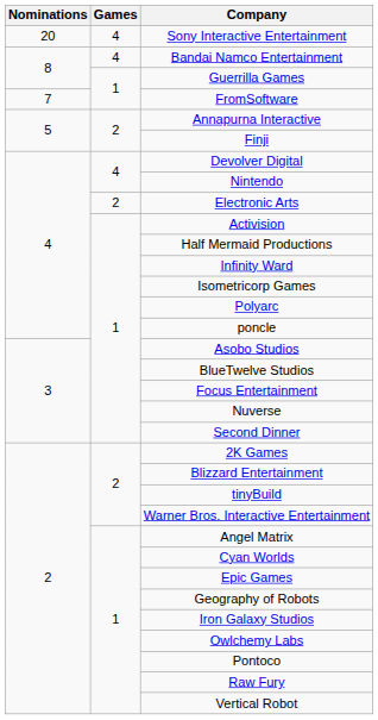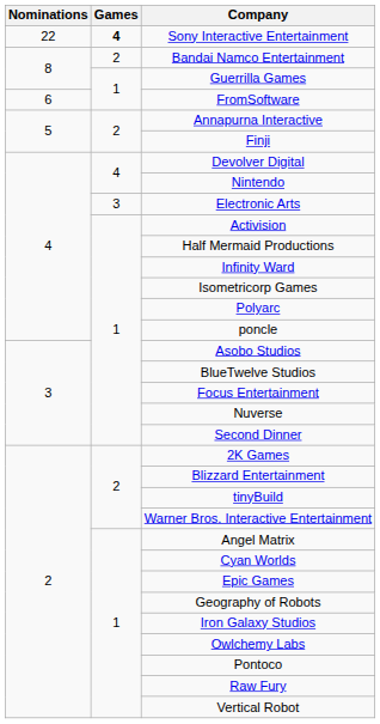Sony Interactive Entertainment | Nominations: 20 -> 22
Sony Interactive Entertainment | Games: normal -> bold
Bandai Namco Entertainment | Games: 4 -> 2
FromSoftware | Nominations: 7 -> 6
Electronic Arts | Games: 2 -> 3
